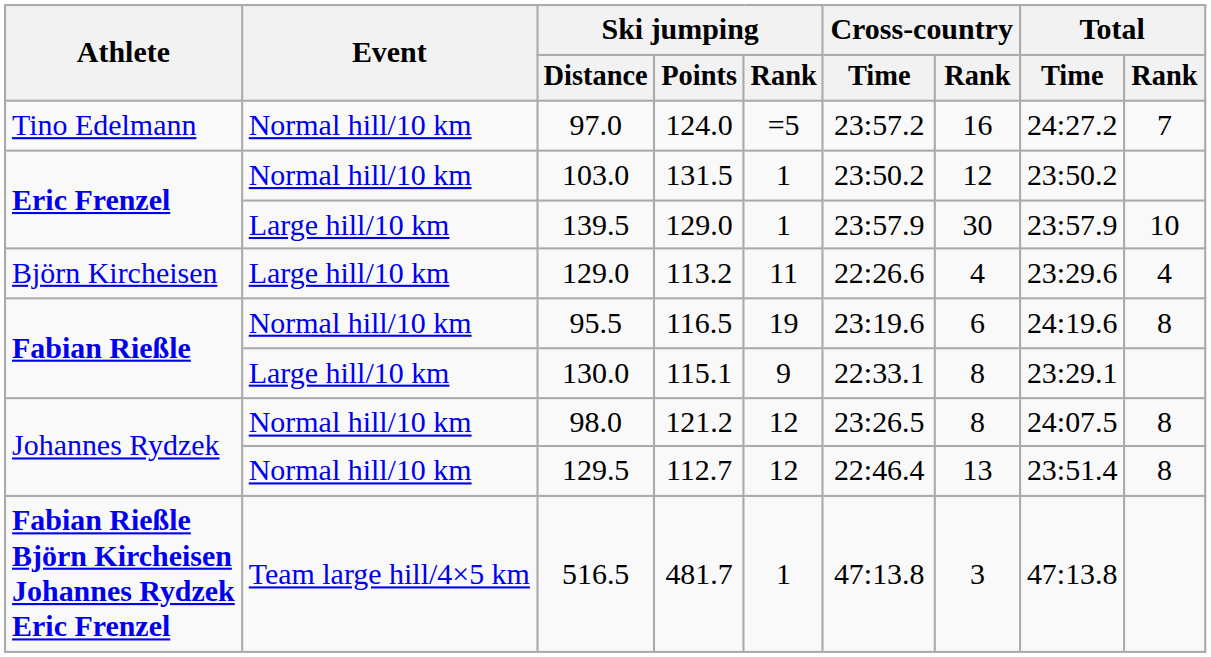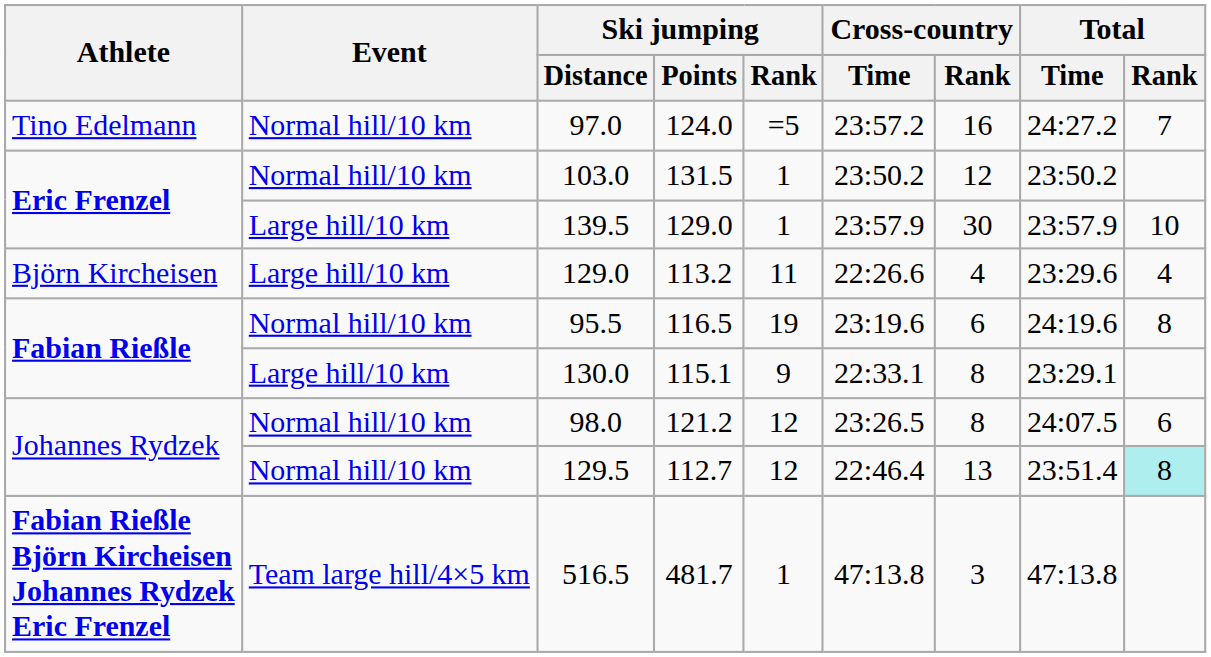121.2 | Total / Rank: 8 -> 6
112.7 | Total / Rank: no background -> paleturquoise background
